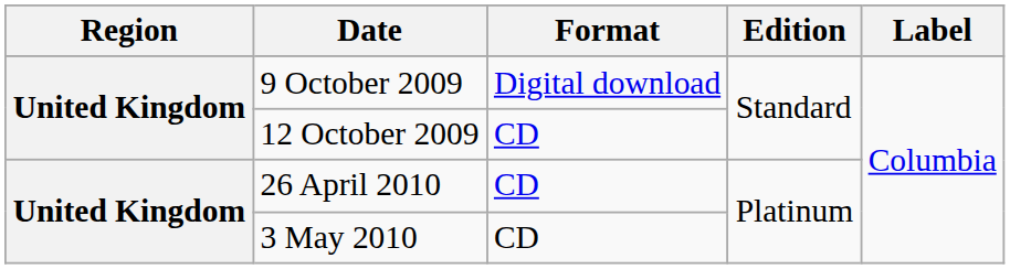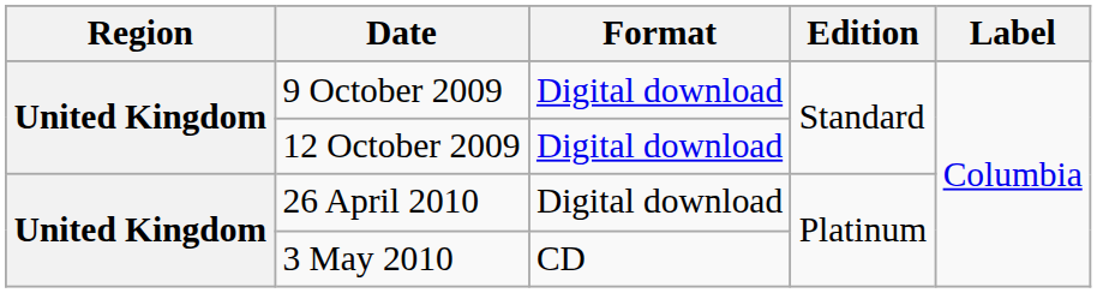12 October 2009 | Format: CD -> Digital download
26 April 2010 | Format: CD -> Digital download
